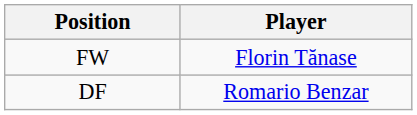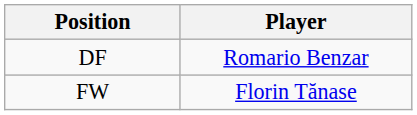rows swapped: DF <-> FW
